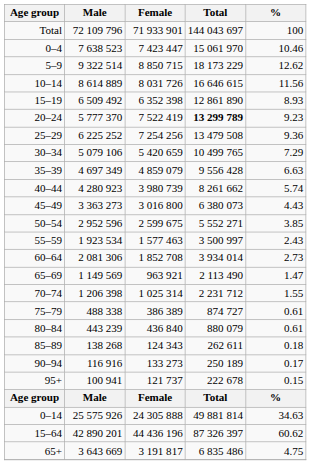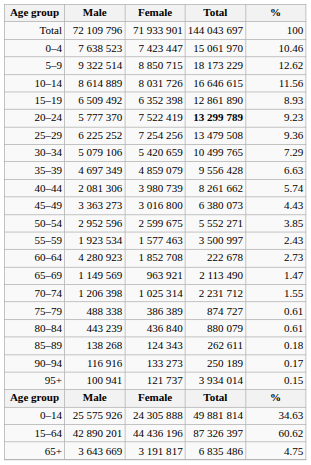40–44 | Male: 4 280 923 -> 2 081 306
60–64 | Male: 2 081 306 -> 4 280 923
60–64 | Total: 3 934 014 -> 222 678
95+ | Total: 222 678 -> 3 934 014
